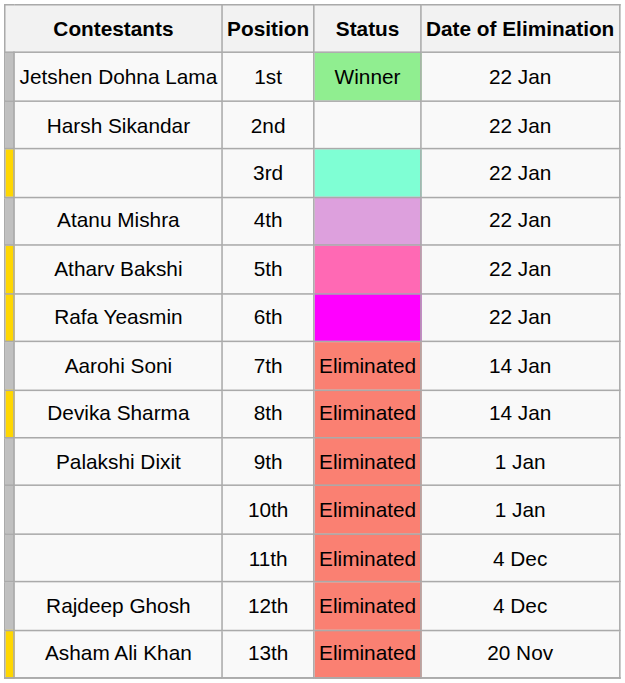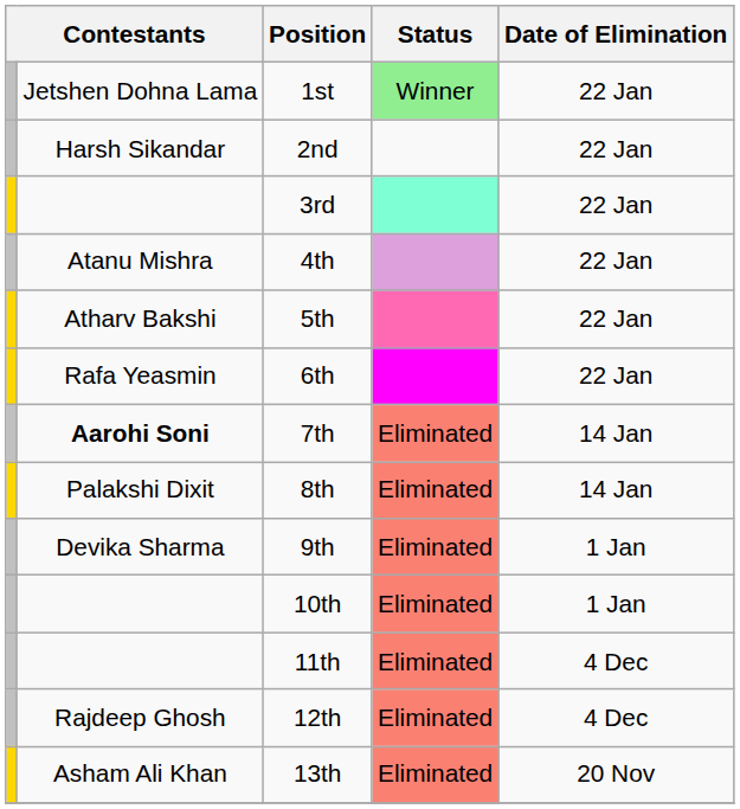7th | column 2: normal -> bold
8th | column 2: Devika Sharma -> Palakshi Dixit
9th | column 2: Palakshi Dixit -> Devika Sharma
